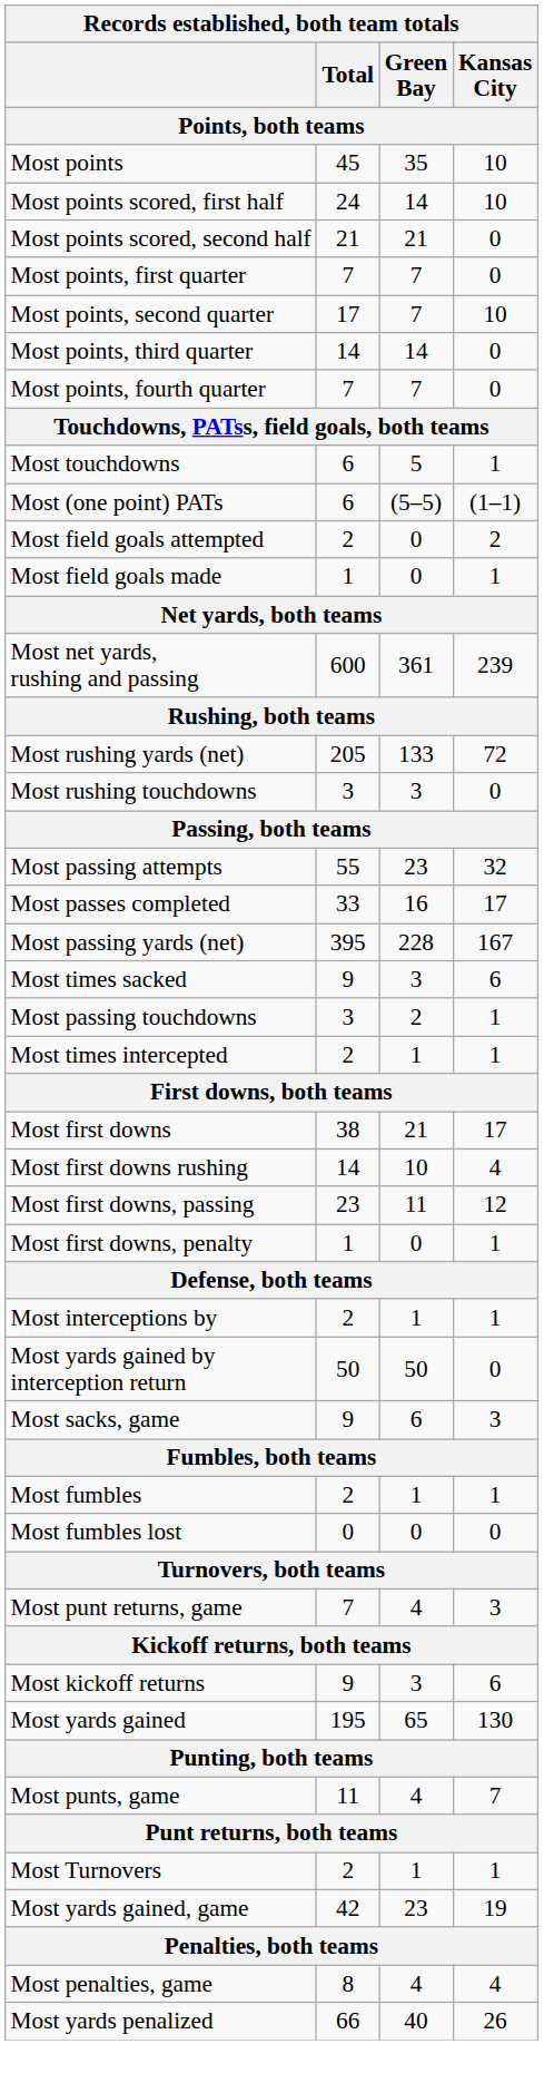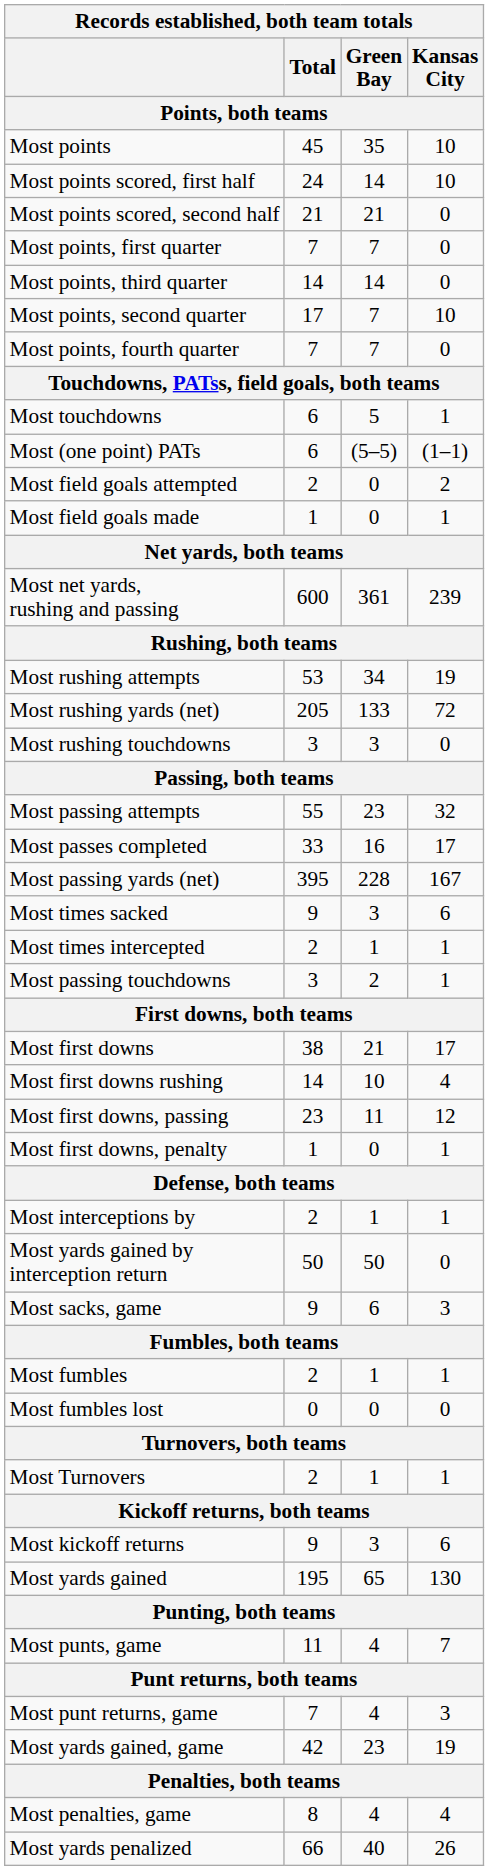rows swapped: Most points, second quarter <-> Most points, third quarter
+ row: Most rushing attempts | 53 | 34 | 19
rows swapped: Most times intercepted <-> Most passing touchdowns
rows swapped: Most Turnovers <-> Most punt returns, game
